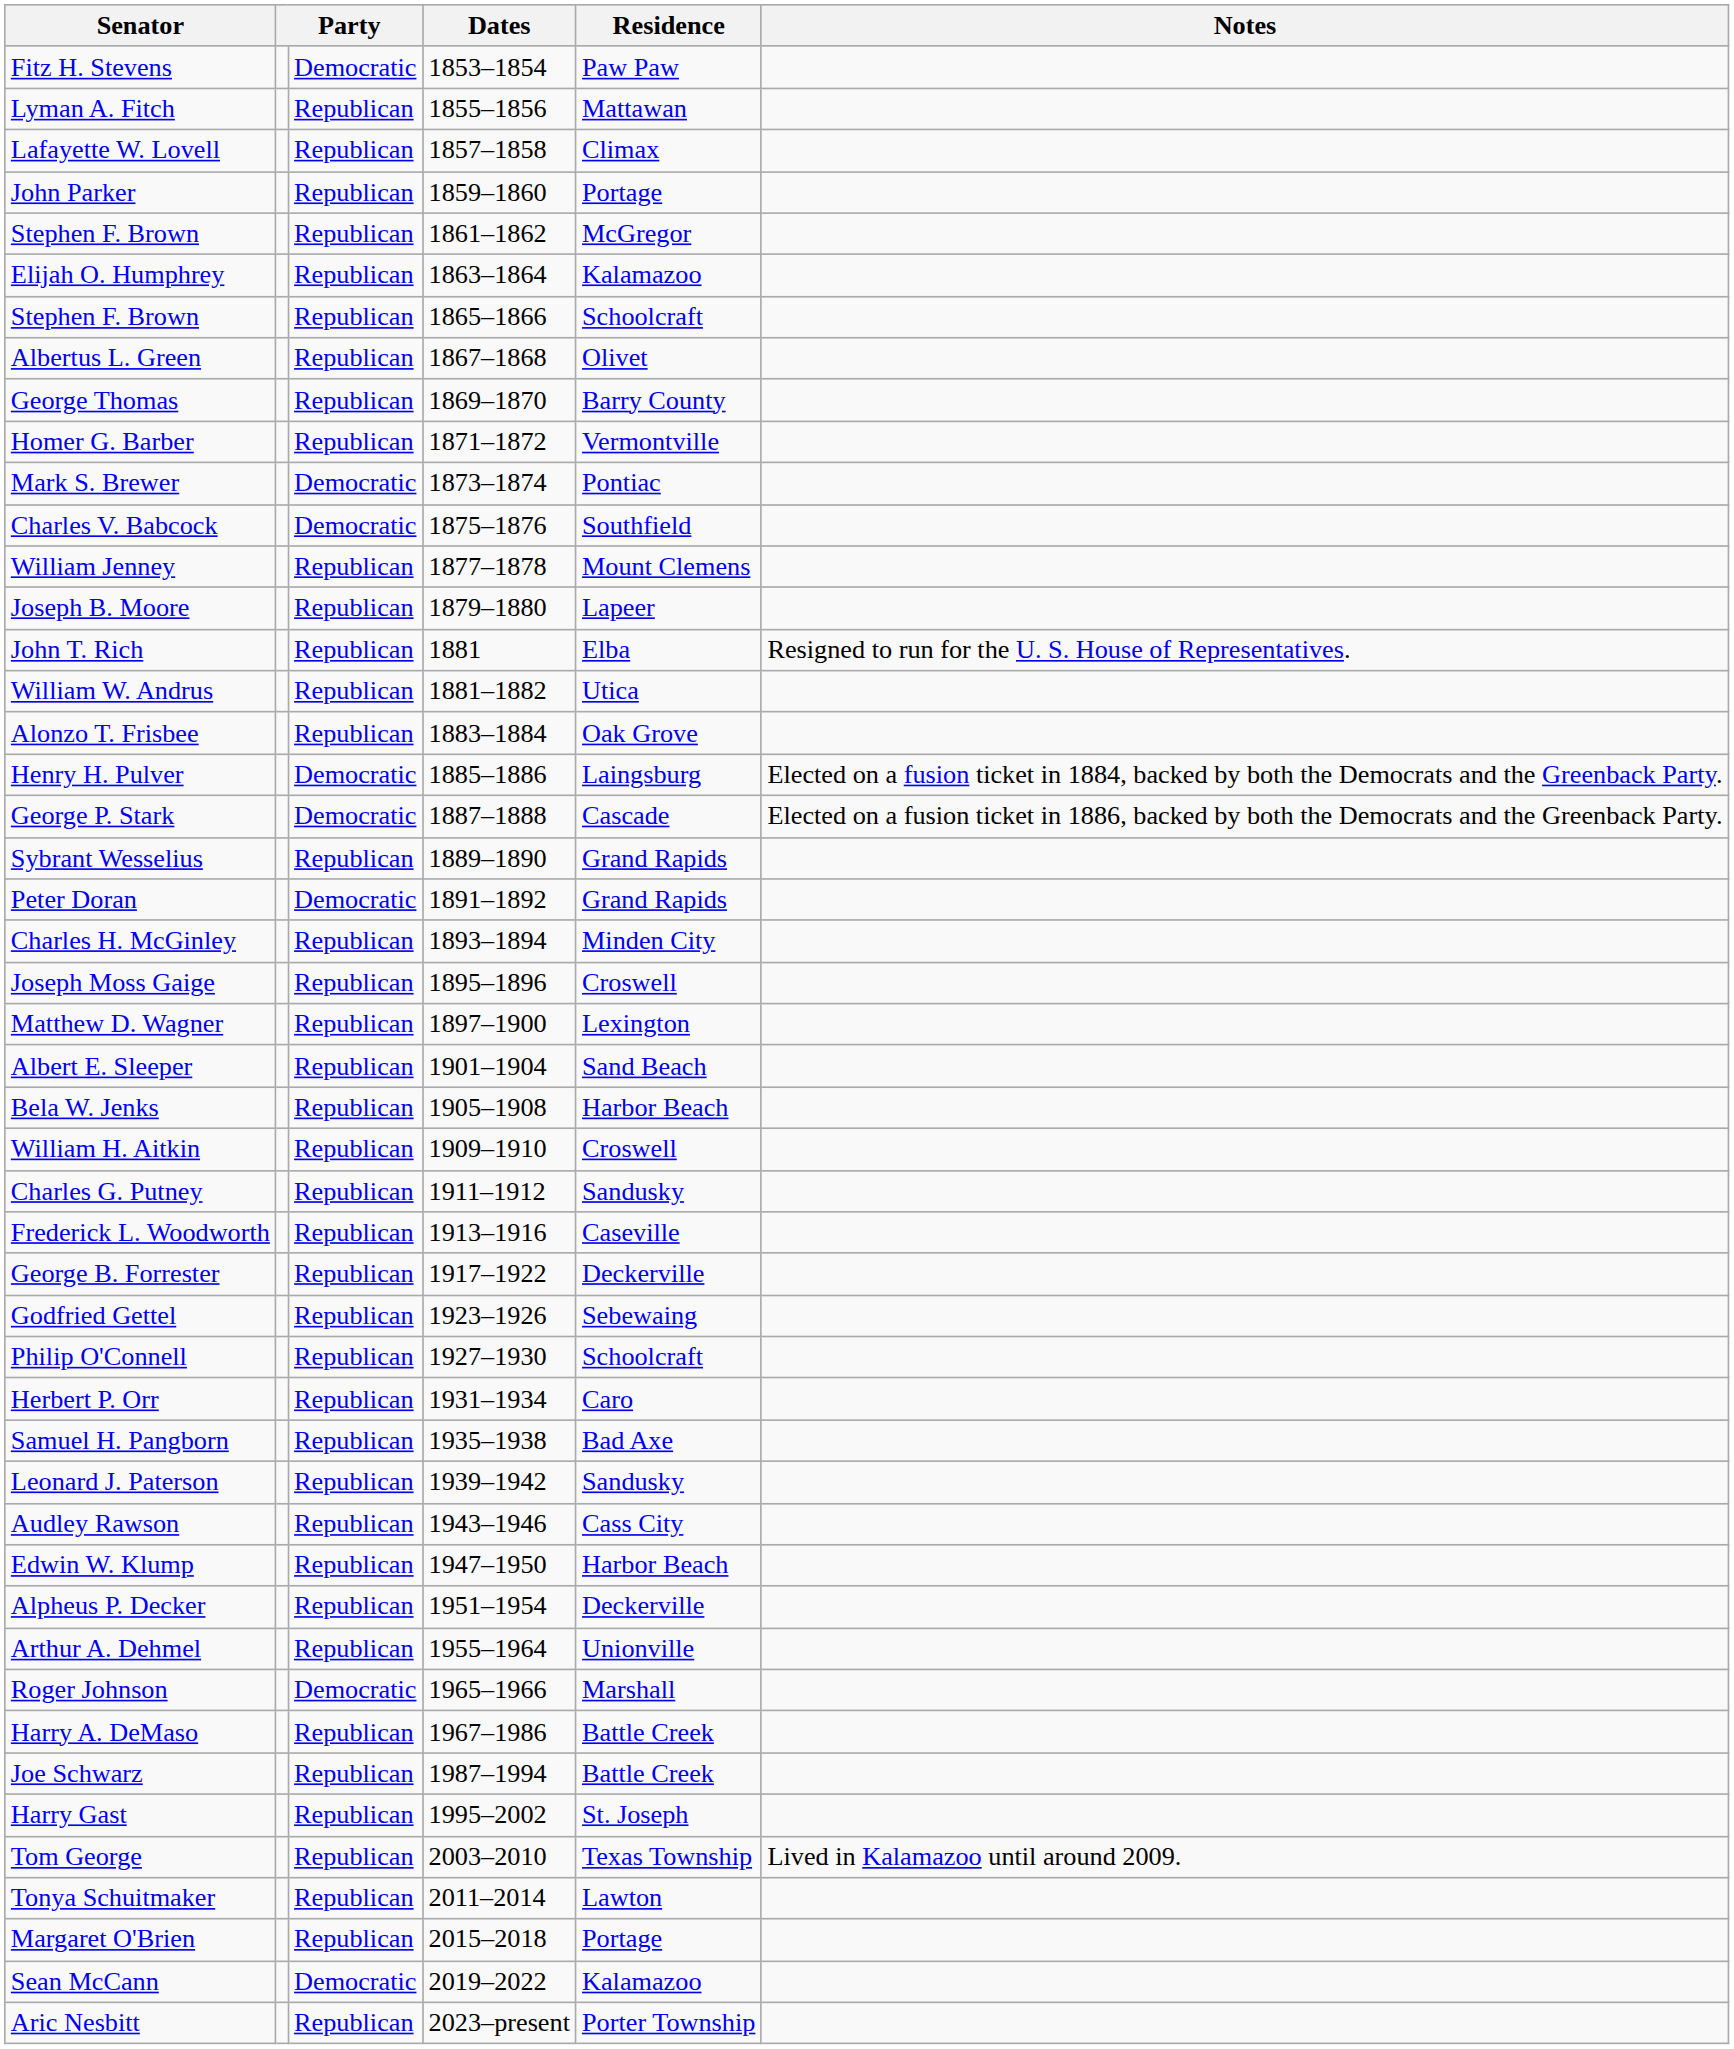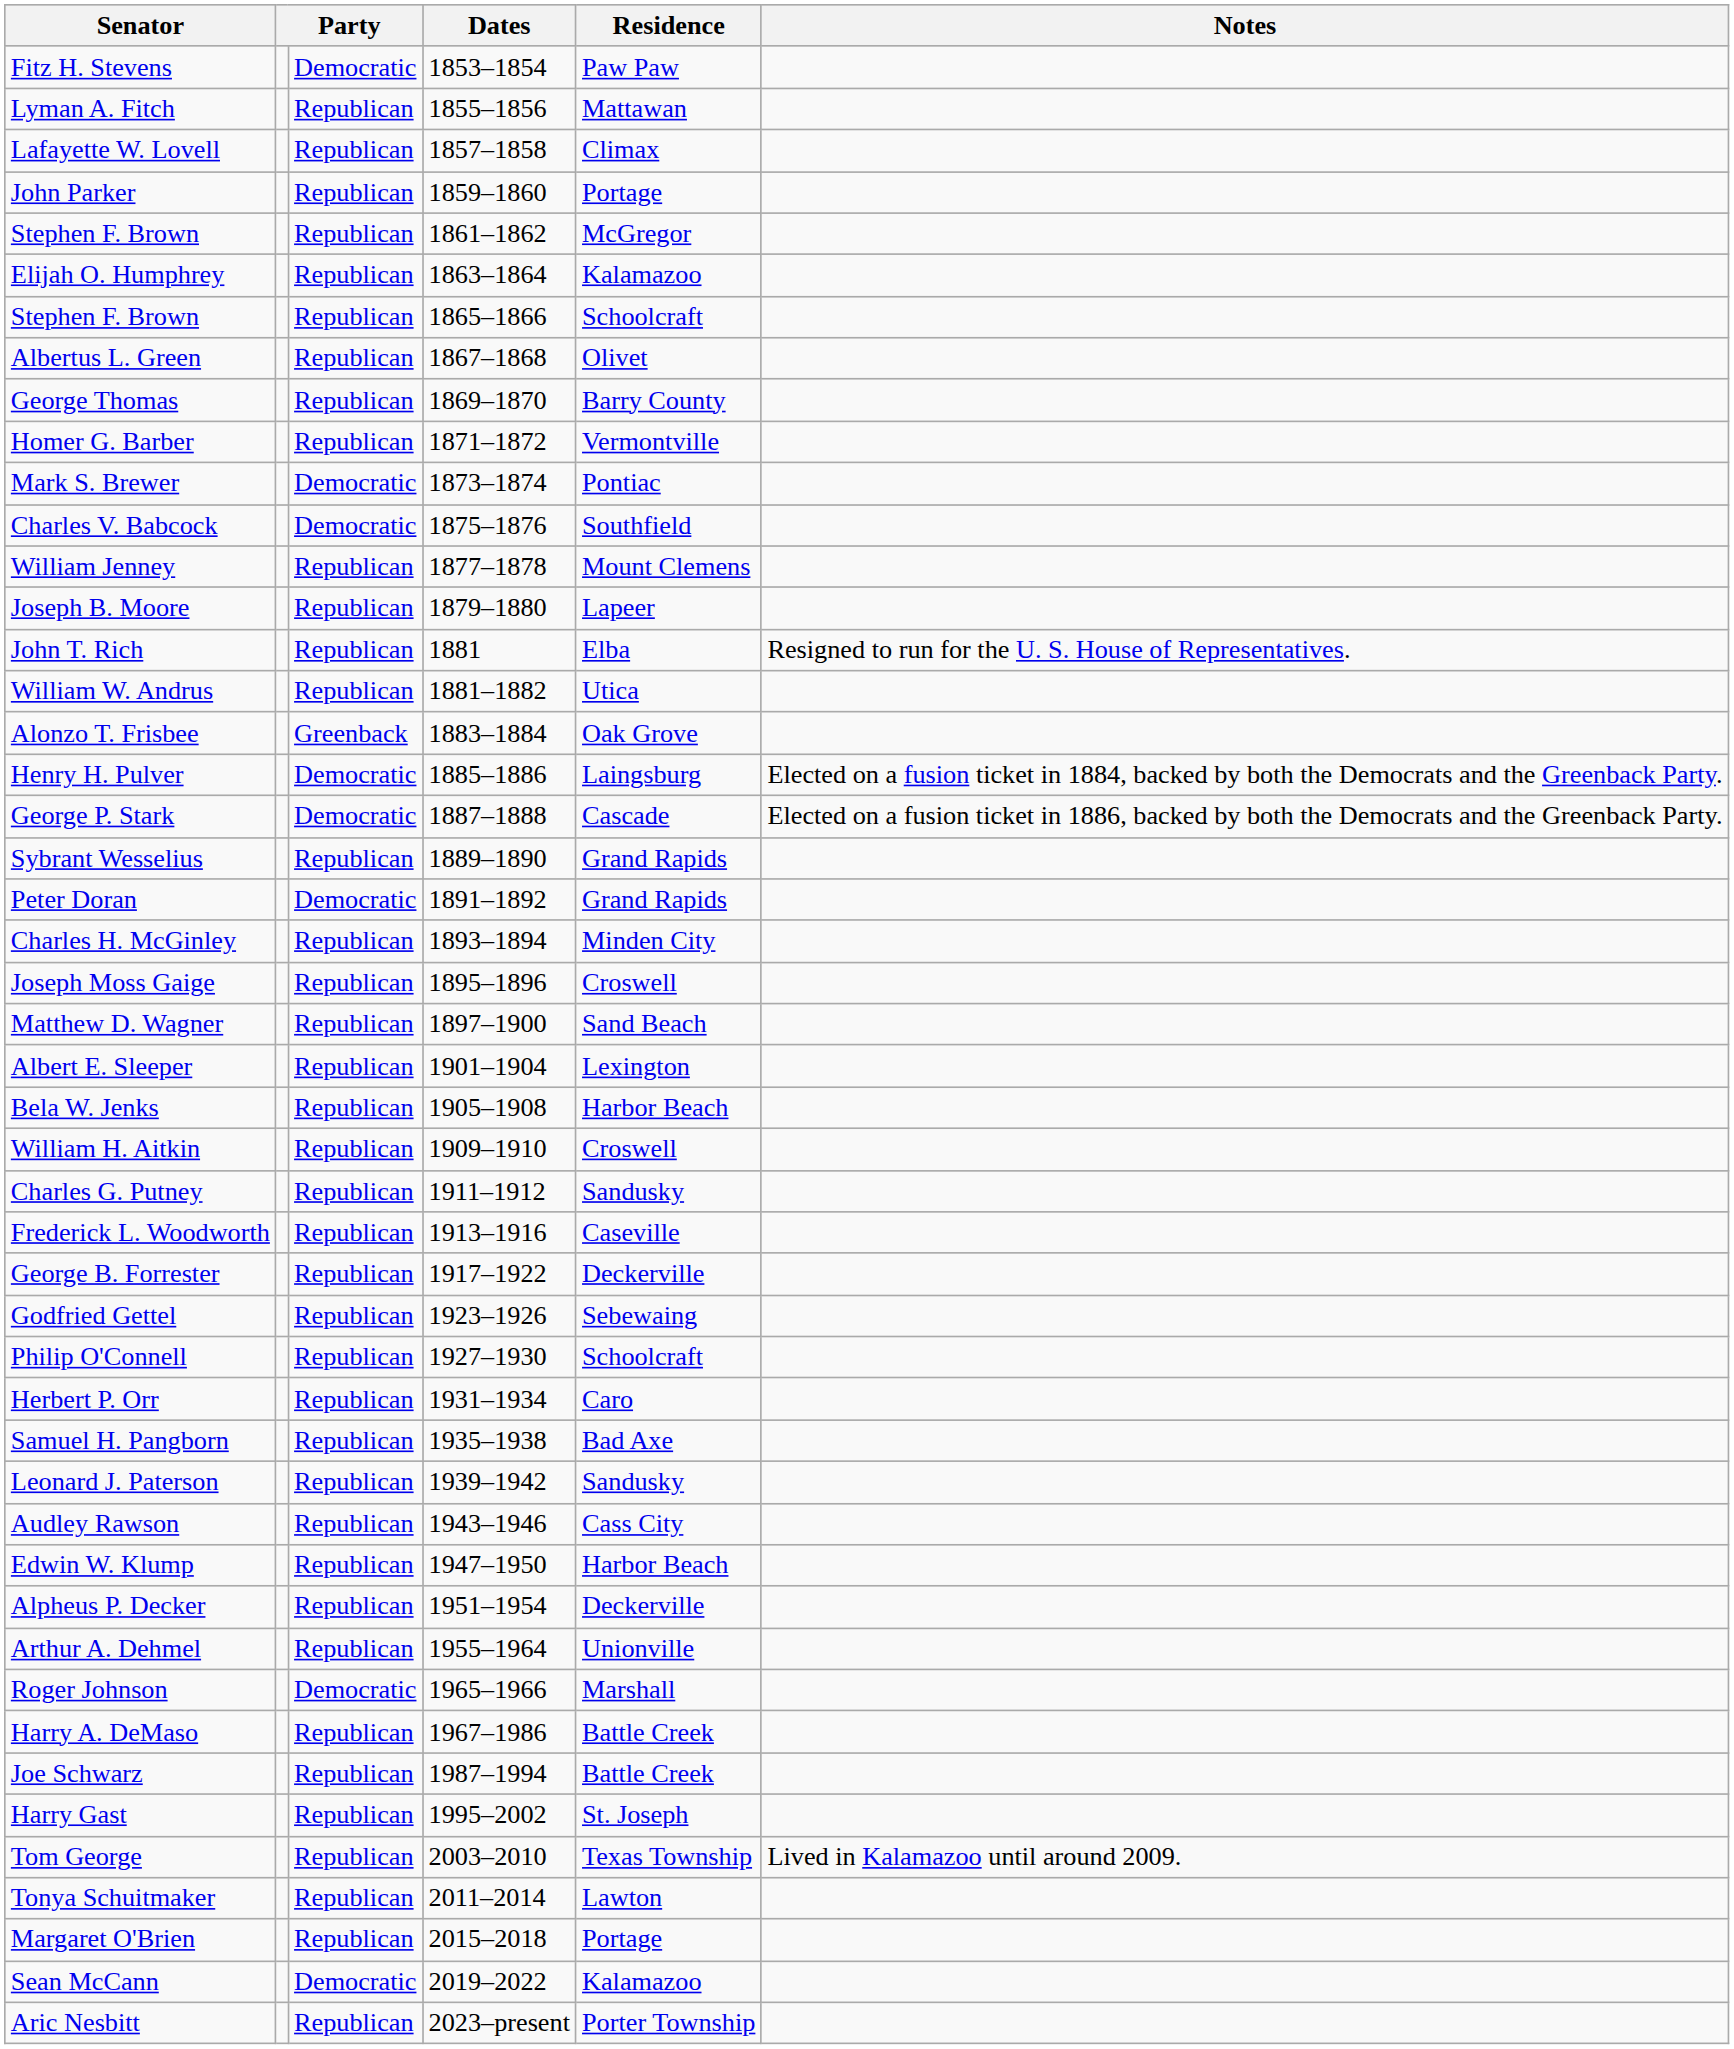Alonzo T. Frisbee | column 3: Republican -> Greenback
Matthew D. Wagner | Residence: Lexington -> Sand Beach
Albert E. Sleeper | Residence: Sand Beach -> Lexington
